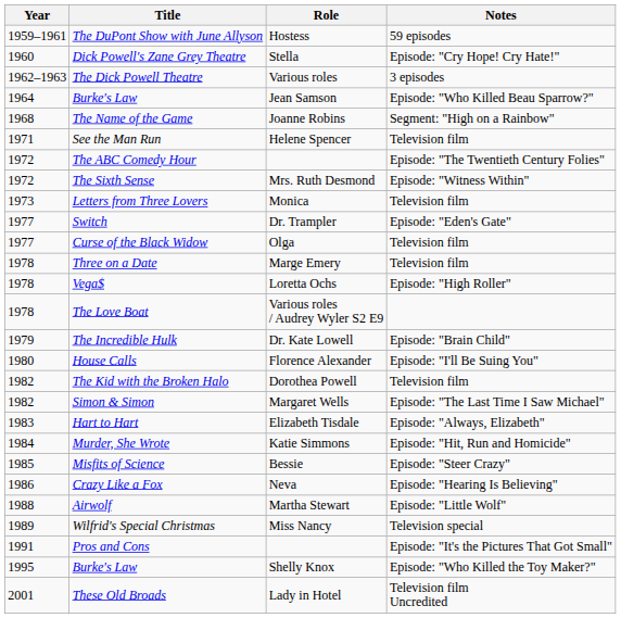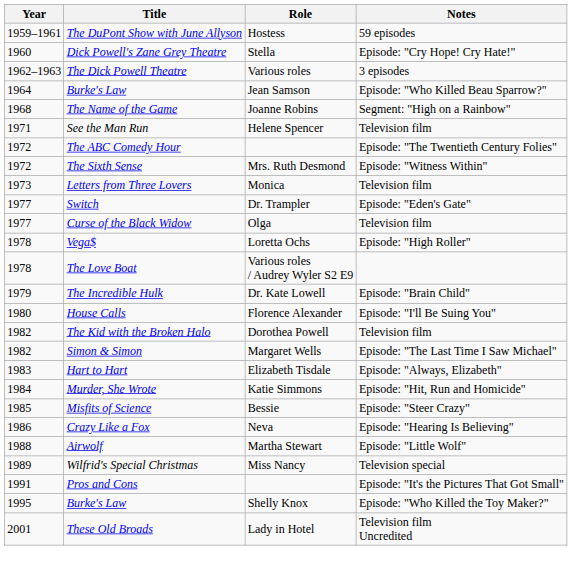- row: 1978 | Three on a Date | Marge Emery | Television film
